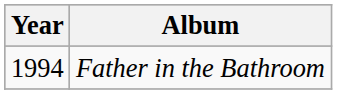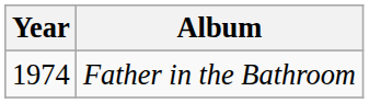Father in the Bathroom | Year: 1994 -> 1974
